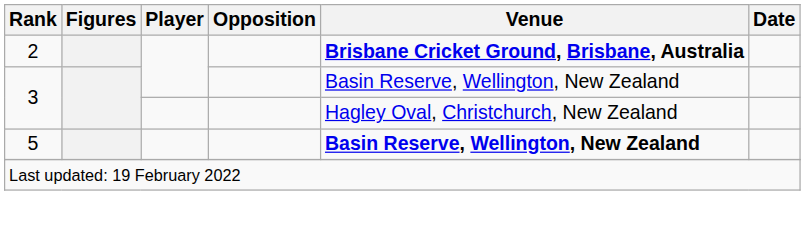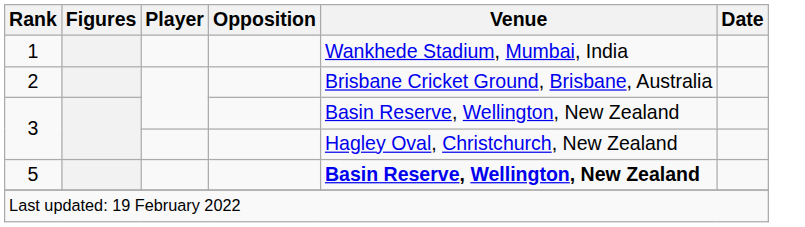+ row: 1 | Wankhede Stadium, Mumbai, India
2 | Venue: bold -> normal
